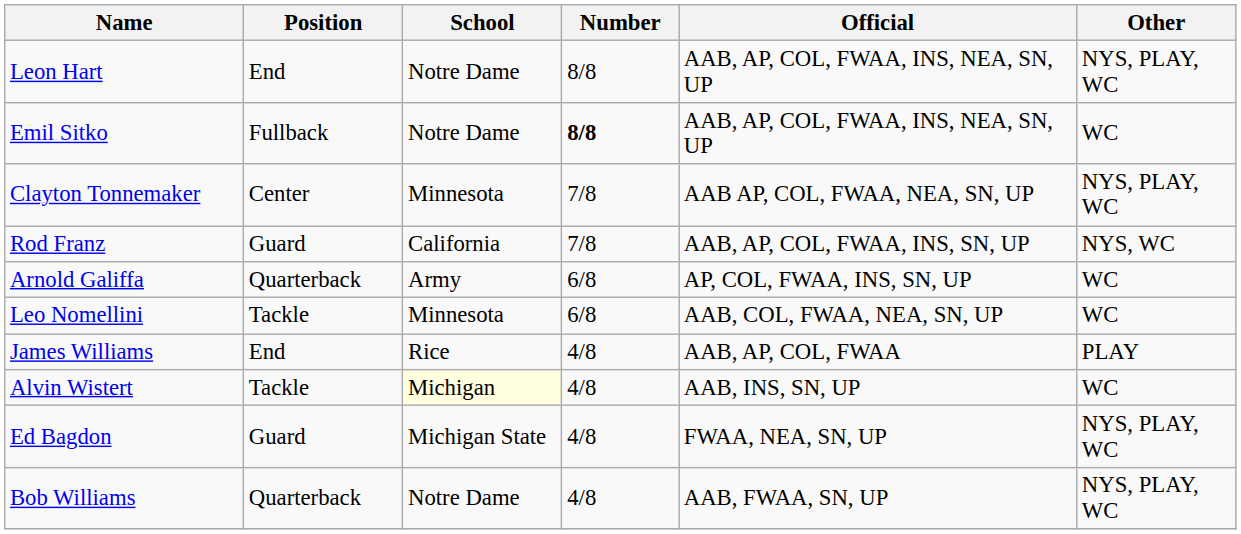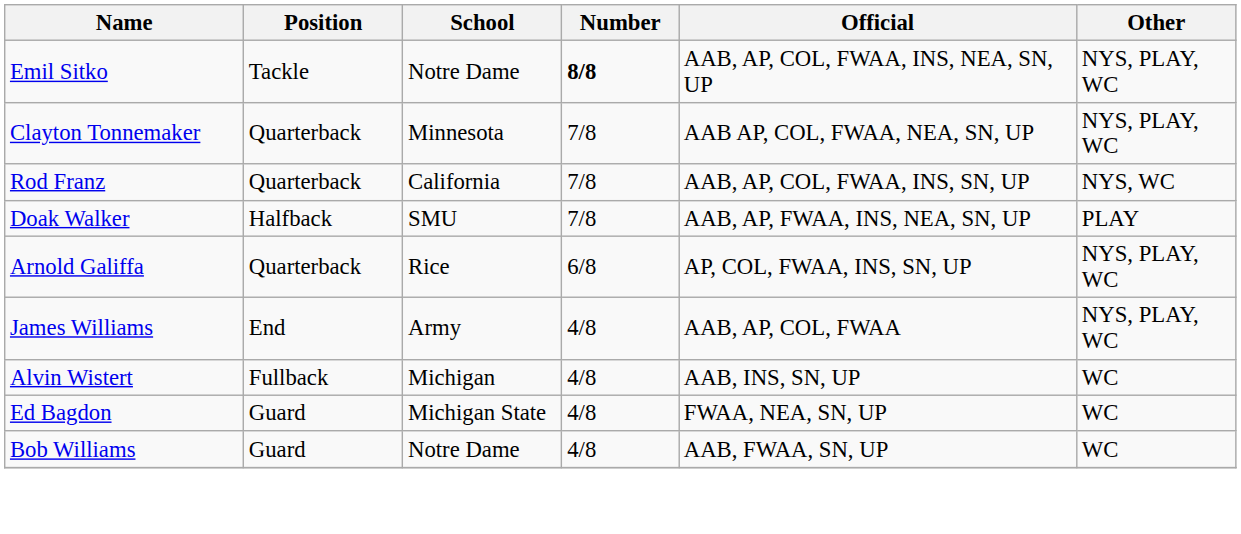- row: Leon Hart | End | Notre Dame | 8/8 | AAB, AP, COL, FWAA, INS, NEA, SN, UP | NYS, PLAY, WC
Emil Sitko | Position: Fullback -> Tackle
Emil Sitko | Other: WC -> NYS, PLAY, WC
Clayton Tonnemaker | Position: Center -> Quarterback
Rod Franz | Position: Guard -> Quarterback
+ row: Doak Walker | Halfback | SMU | 7/8 | AAB, AP, FWAA, INS, NEA, SN, UP | PLAY
Arnold Galiffa | School: Army -> Rice
Arnold Galiffa | Other: WC -> NYS, PLAY, WC
- row: Leo Nomellini | Tackle | Minnesota | 6/8 | AAB, COL, FWAA, NEA, SN, UP | WC
James Williams | School: Rice -> Army
James Williams | Other: PLAY -> NYS, PLAY, WC
Alvin Wistert | Position: Tackle -> Fullback
Alvin Wistert | School: lightyellow background -> no background
Ed Bagdon | Other: NYS, PLAY, WC -> WC
Bob Williams | Position: Quarterback -> Guard
Bob Williams | Other: NYS, PLAY, WC -> WC
